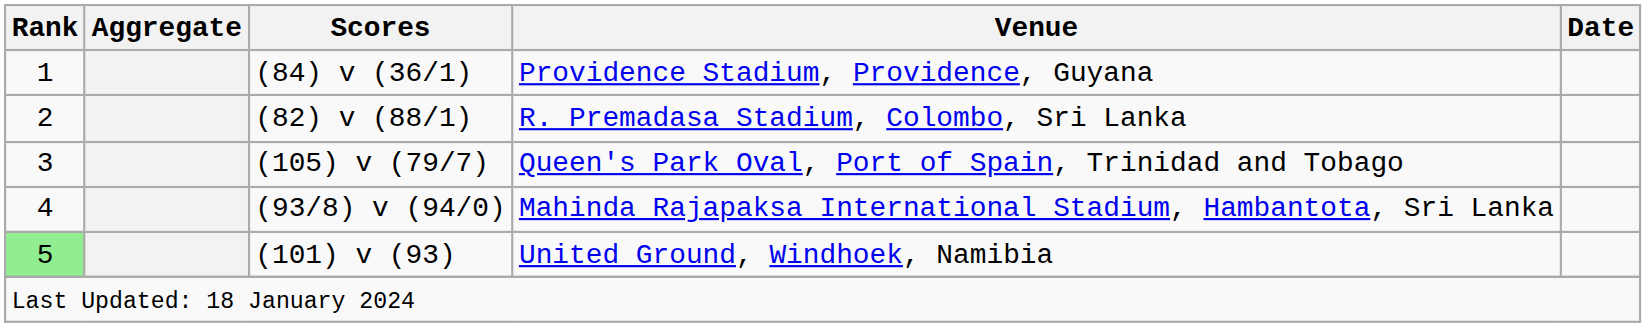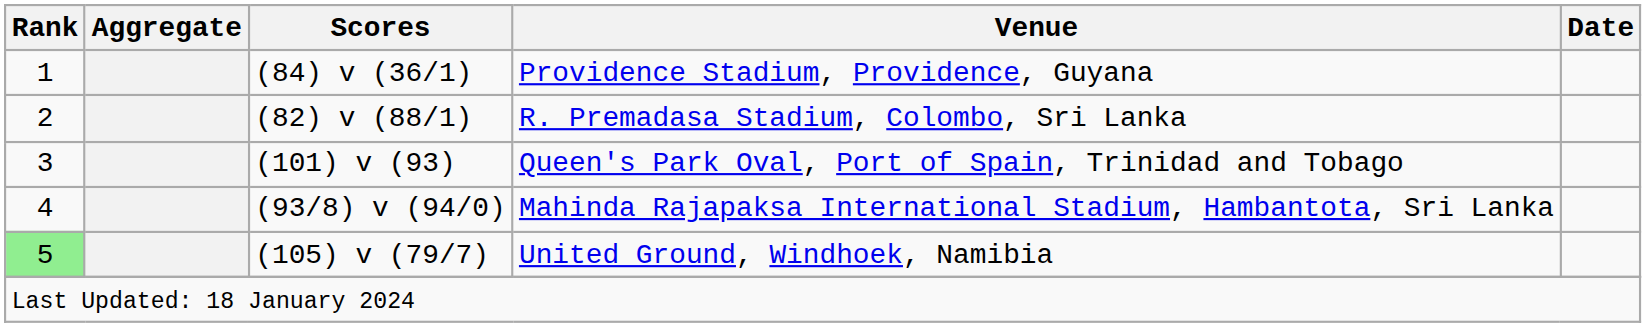Queen's Park Oval, Port of Spain, Trinidad and Tobago | Scores: (105) v (79/7) -> (101) v (93)
United Ground, Windhoek, Namibia | Scores: (101) v (93) -> (105) v (79/7)
